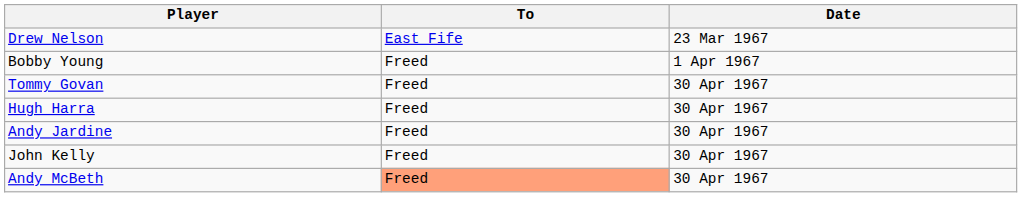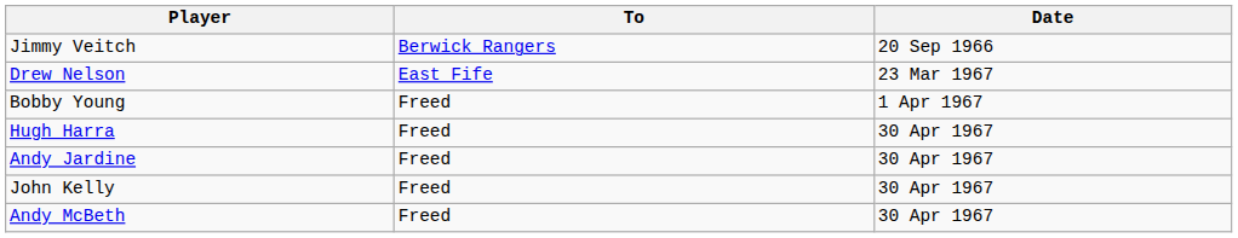+ row: Jimmy Veitch | Berwick Rangers | 20 Sep 1966
- row: Tommy Govan | Freed | 30 Apr 1967
Andy McBeth | To: lightsalmon background -> no background
